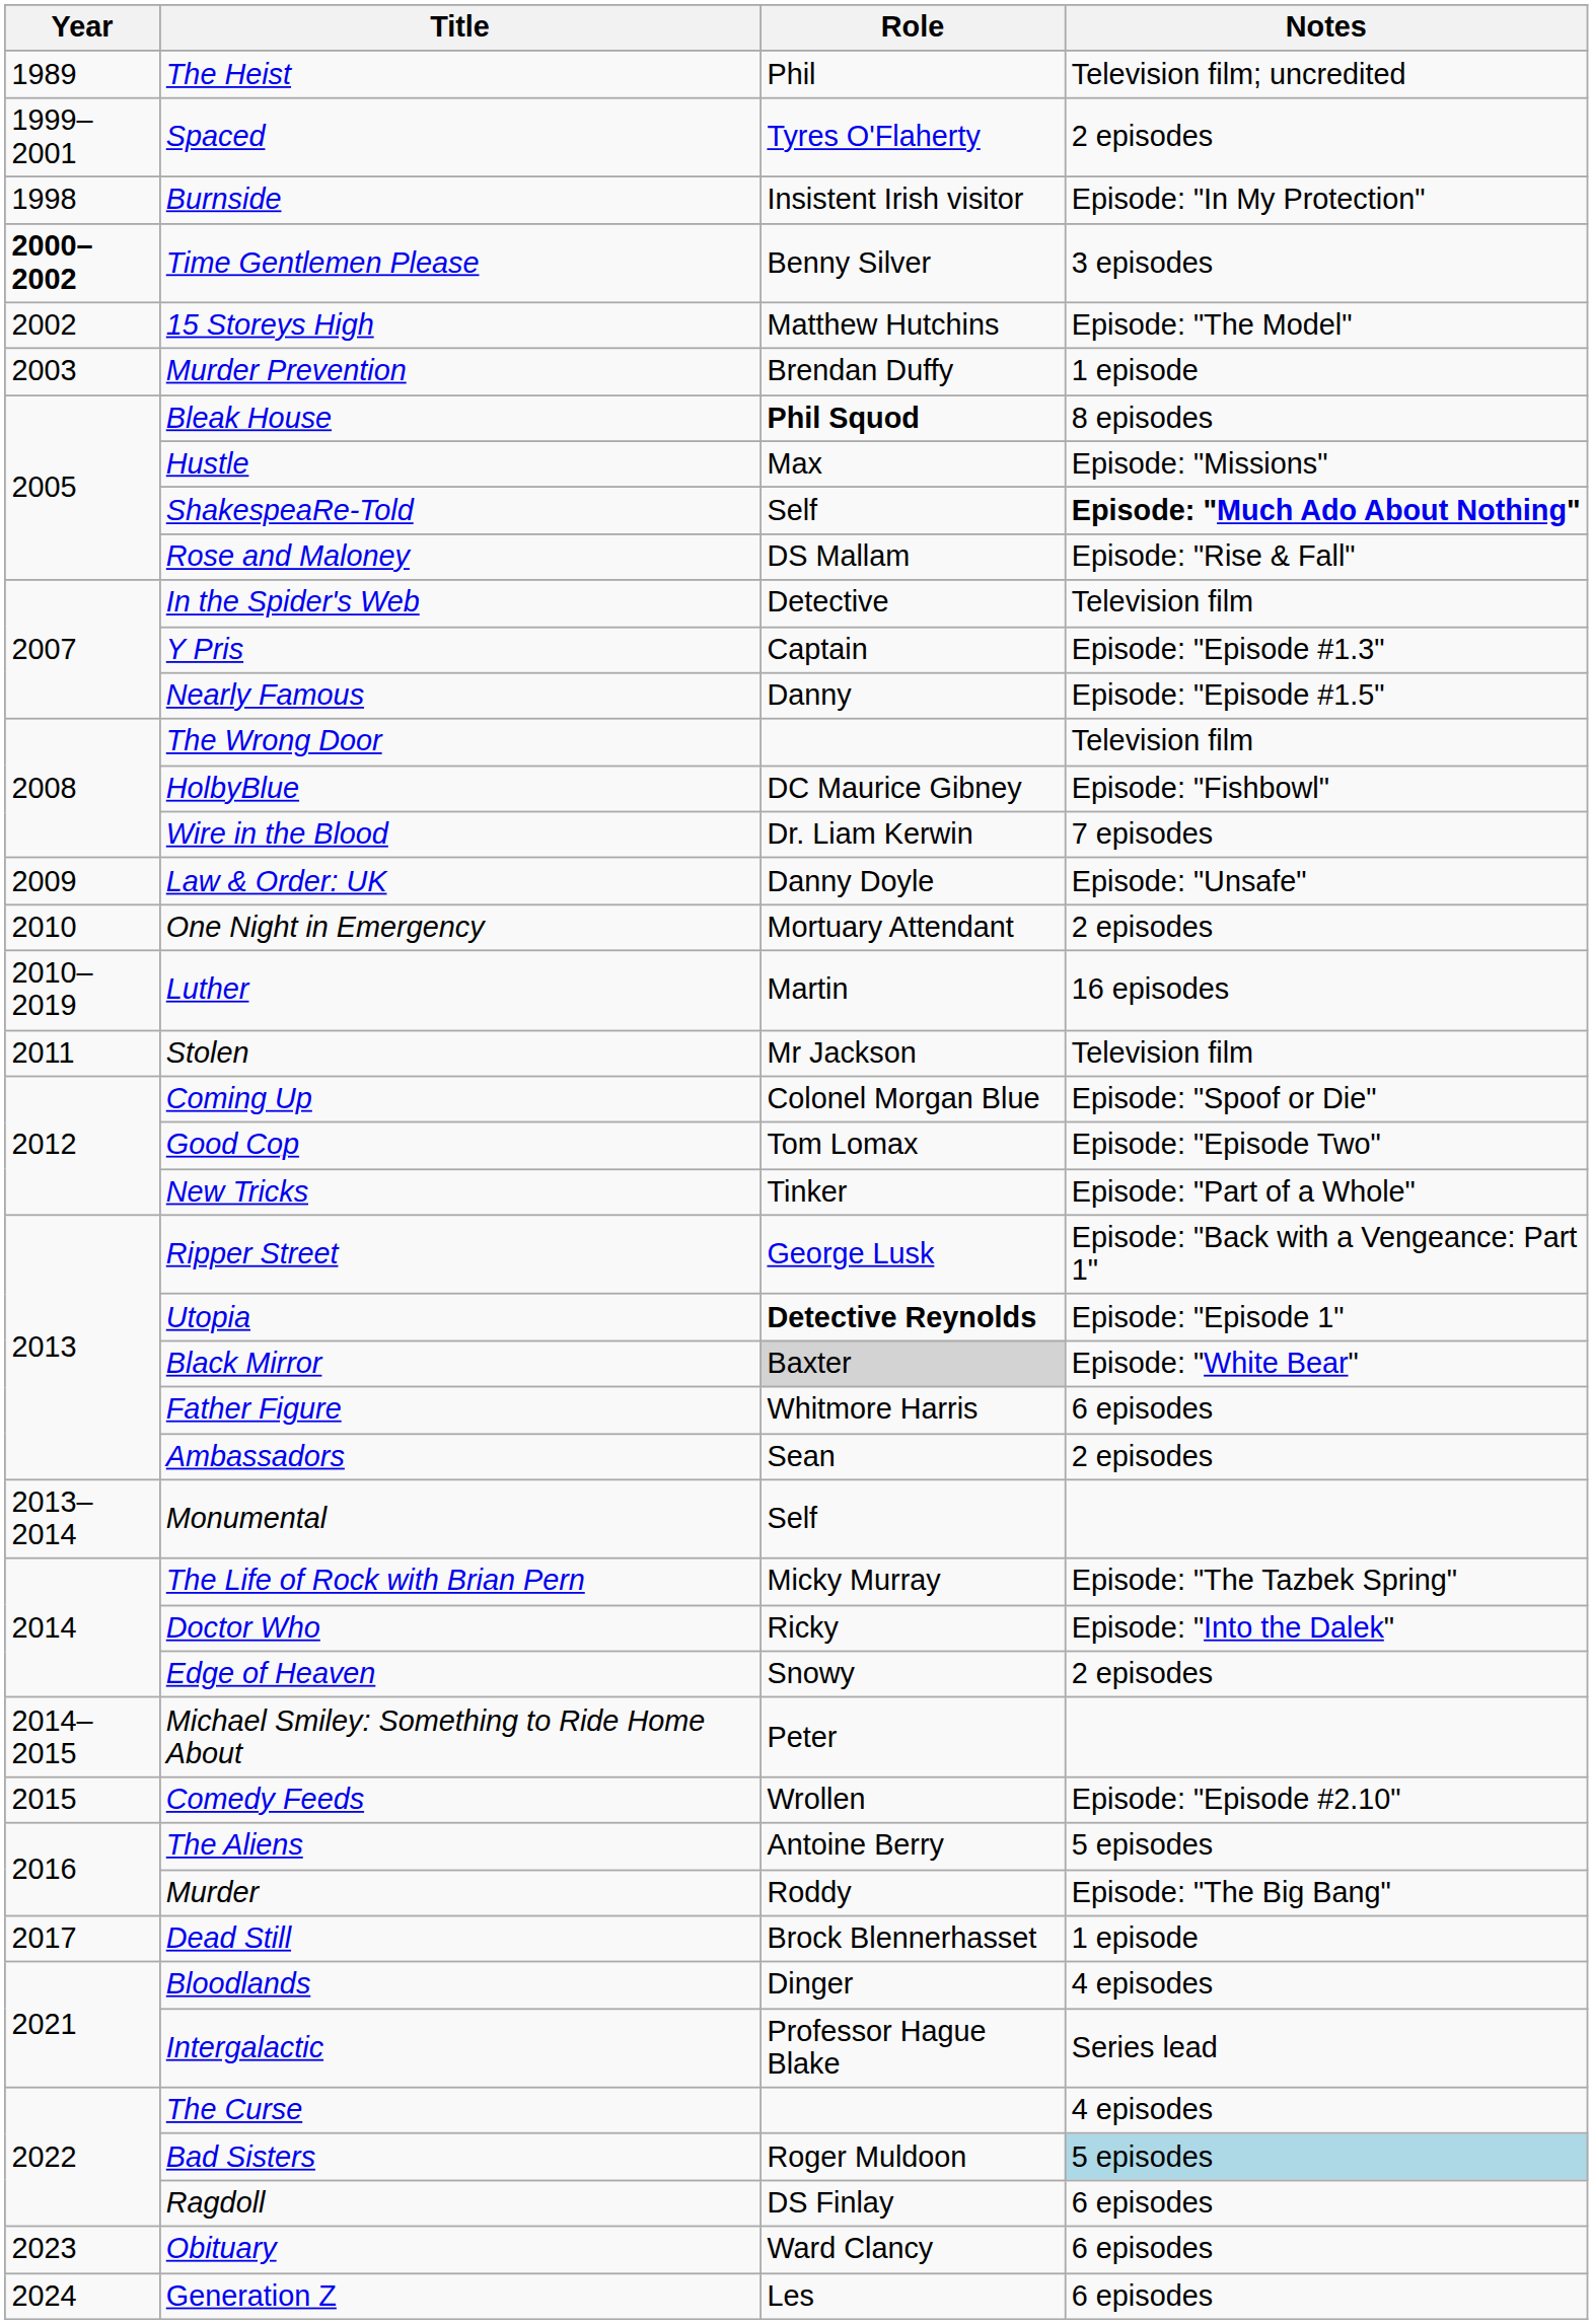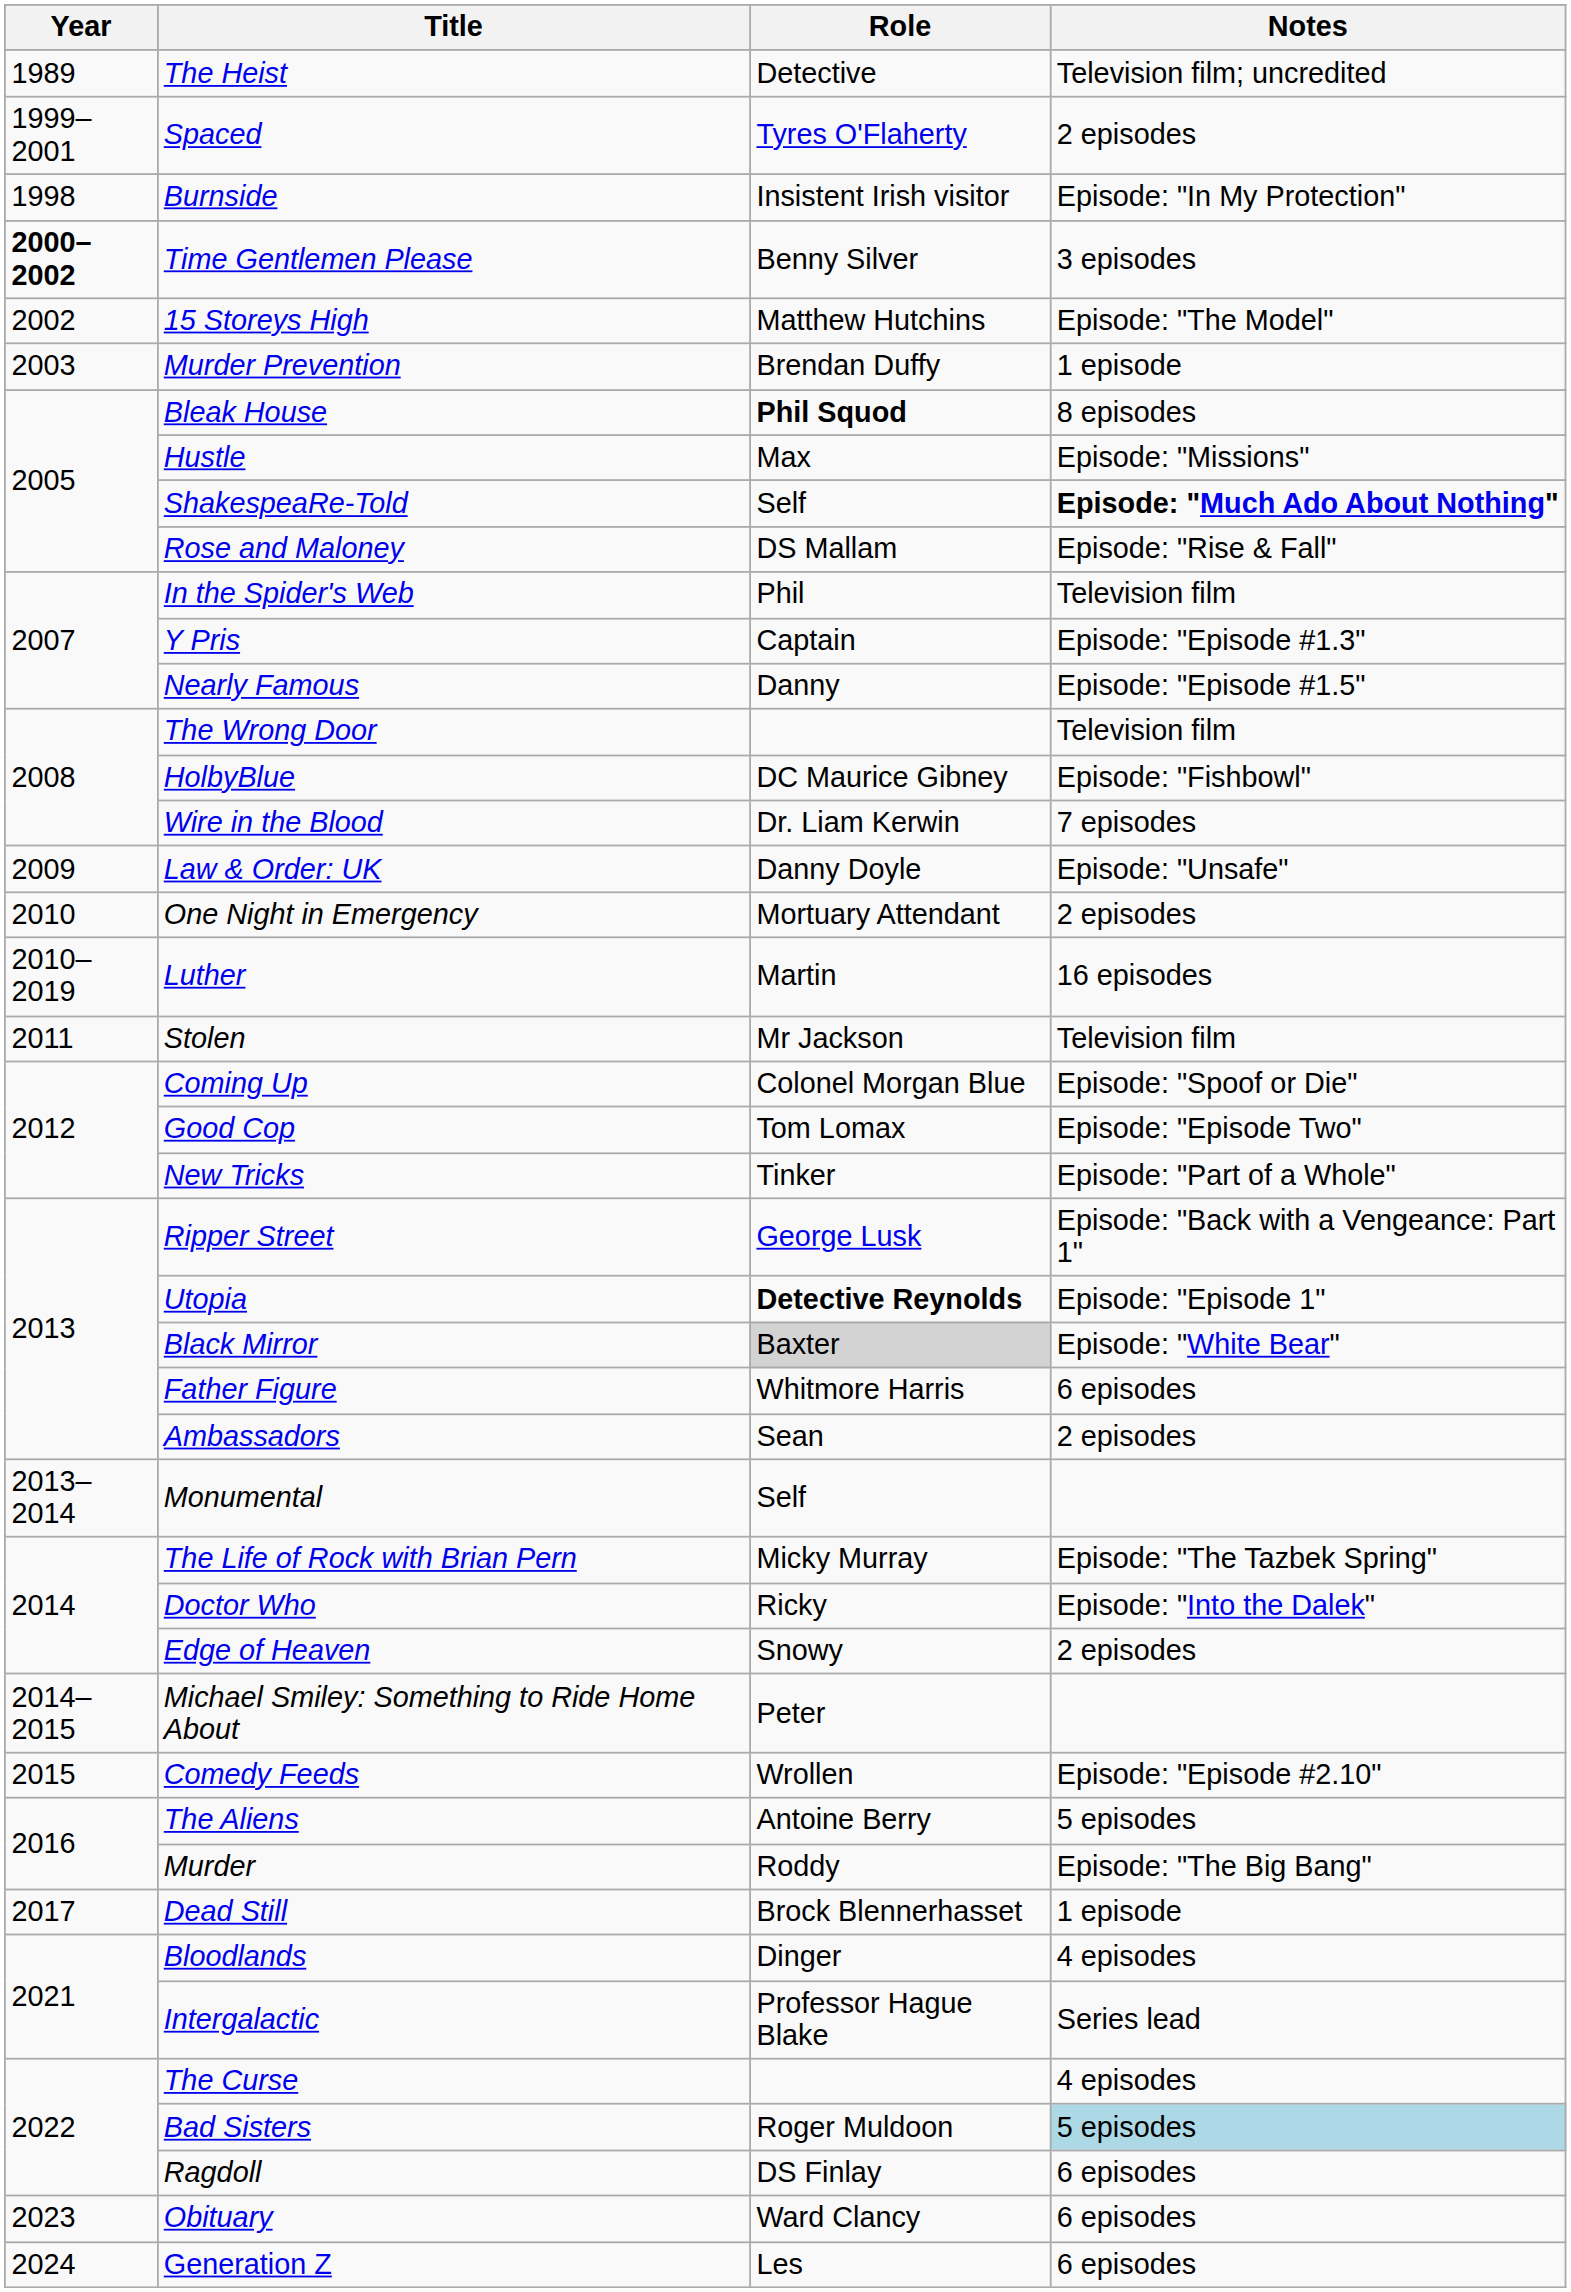The Heist | Role: Phil -> Detective
In the Spider's Web | Role: Detective -> Phil
